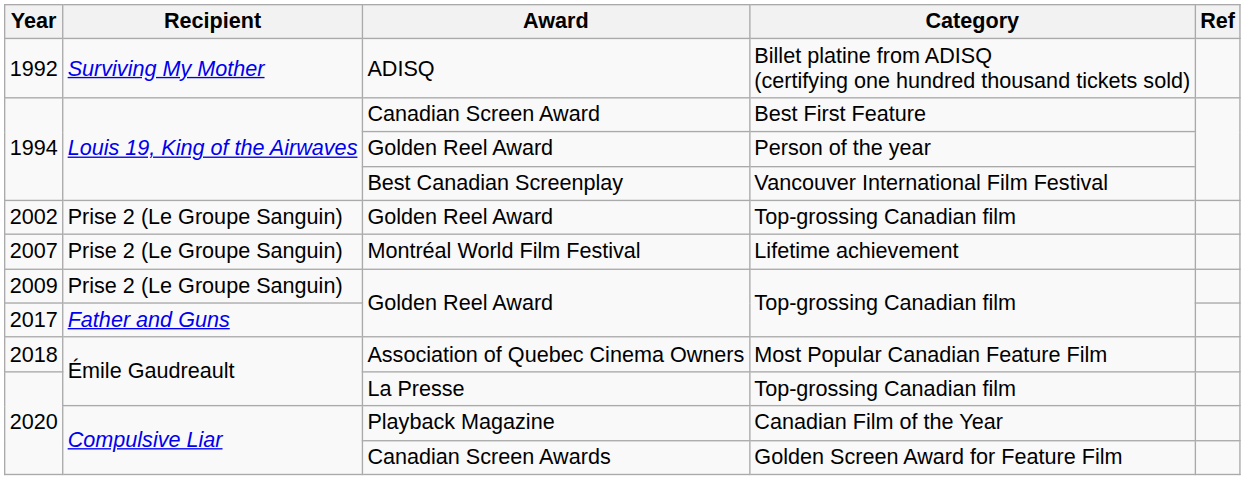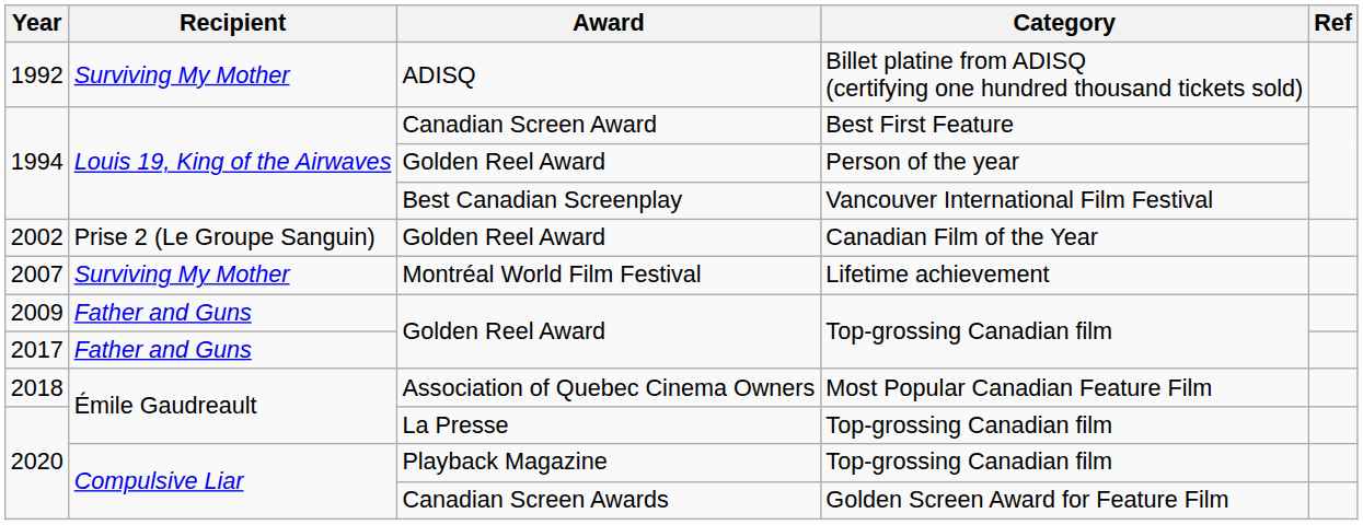2002 / Golden Reel Award | Category: Top-grossing Canadian film -> Canadian Film of the Year
Montréal World Film Festival | Recipient: Prise 2 (Le Groupe Sanguin) -> Surviving My Mother
2009 / Golden Reel Award | Recipient: Prise 2 (Le Groupe Sanguin) -> Father and Guns
Playback Magazine | Category: Canadian Film of the Year -> Top-grossing Canadian film
